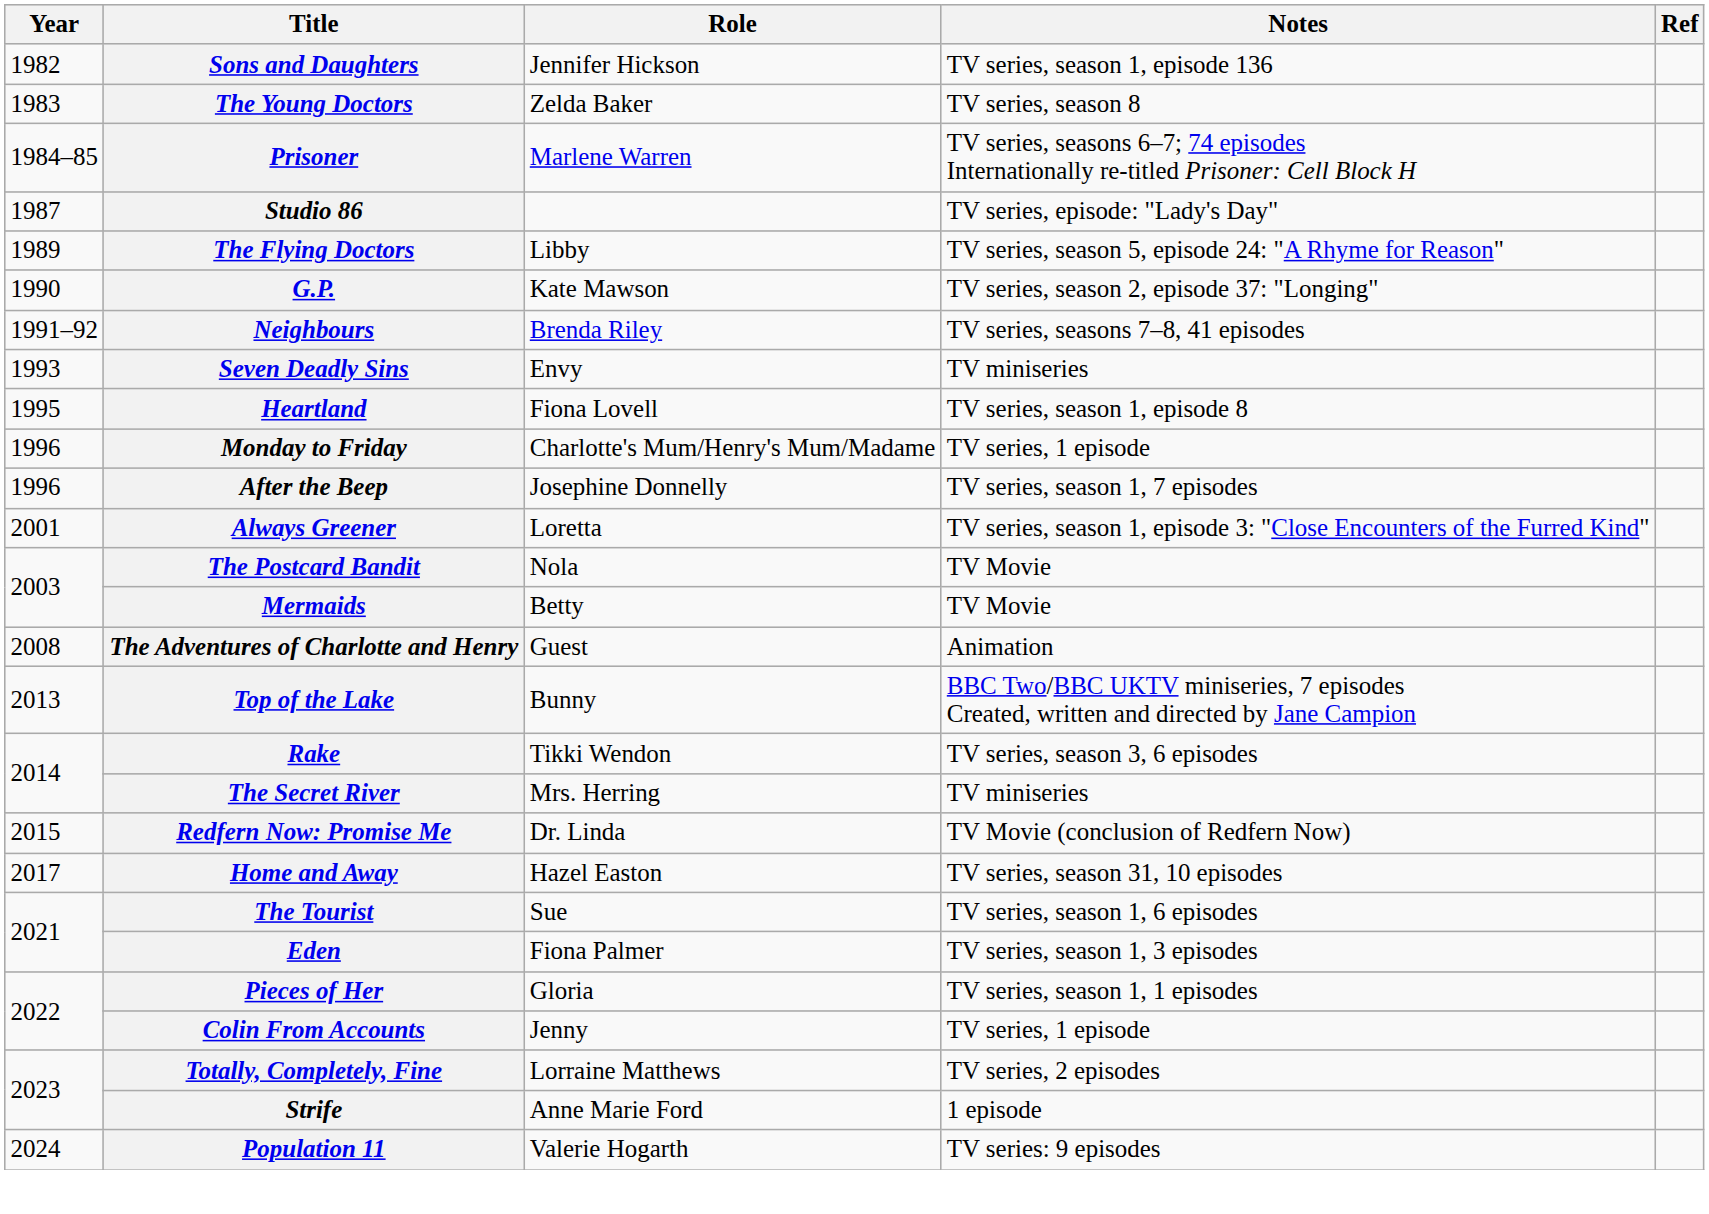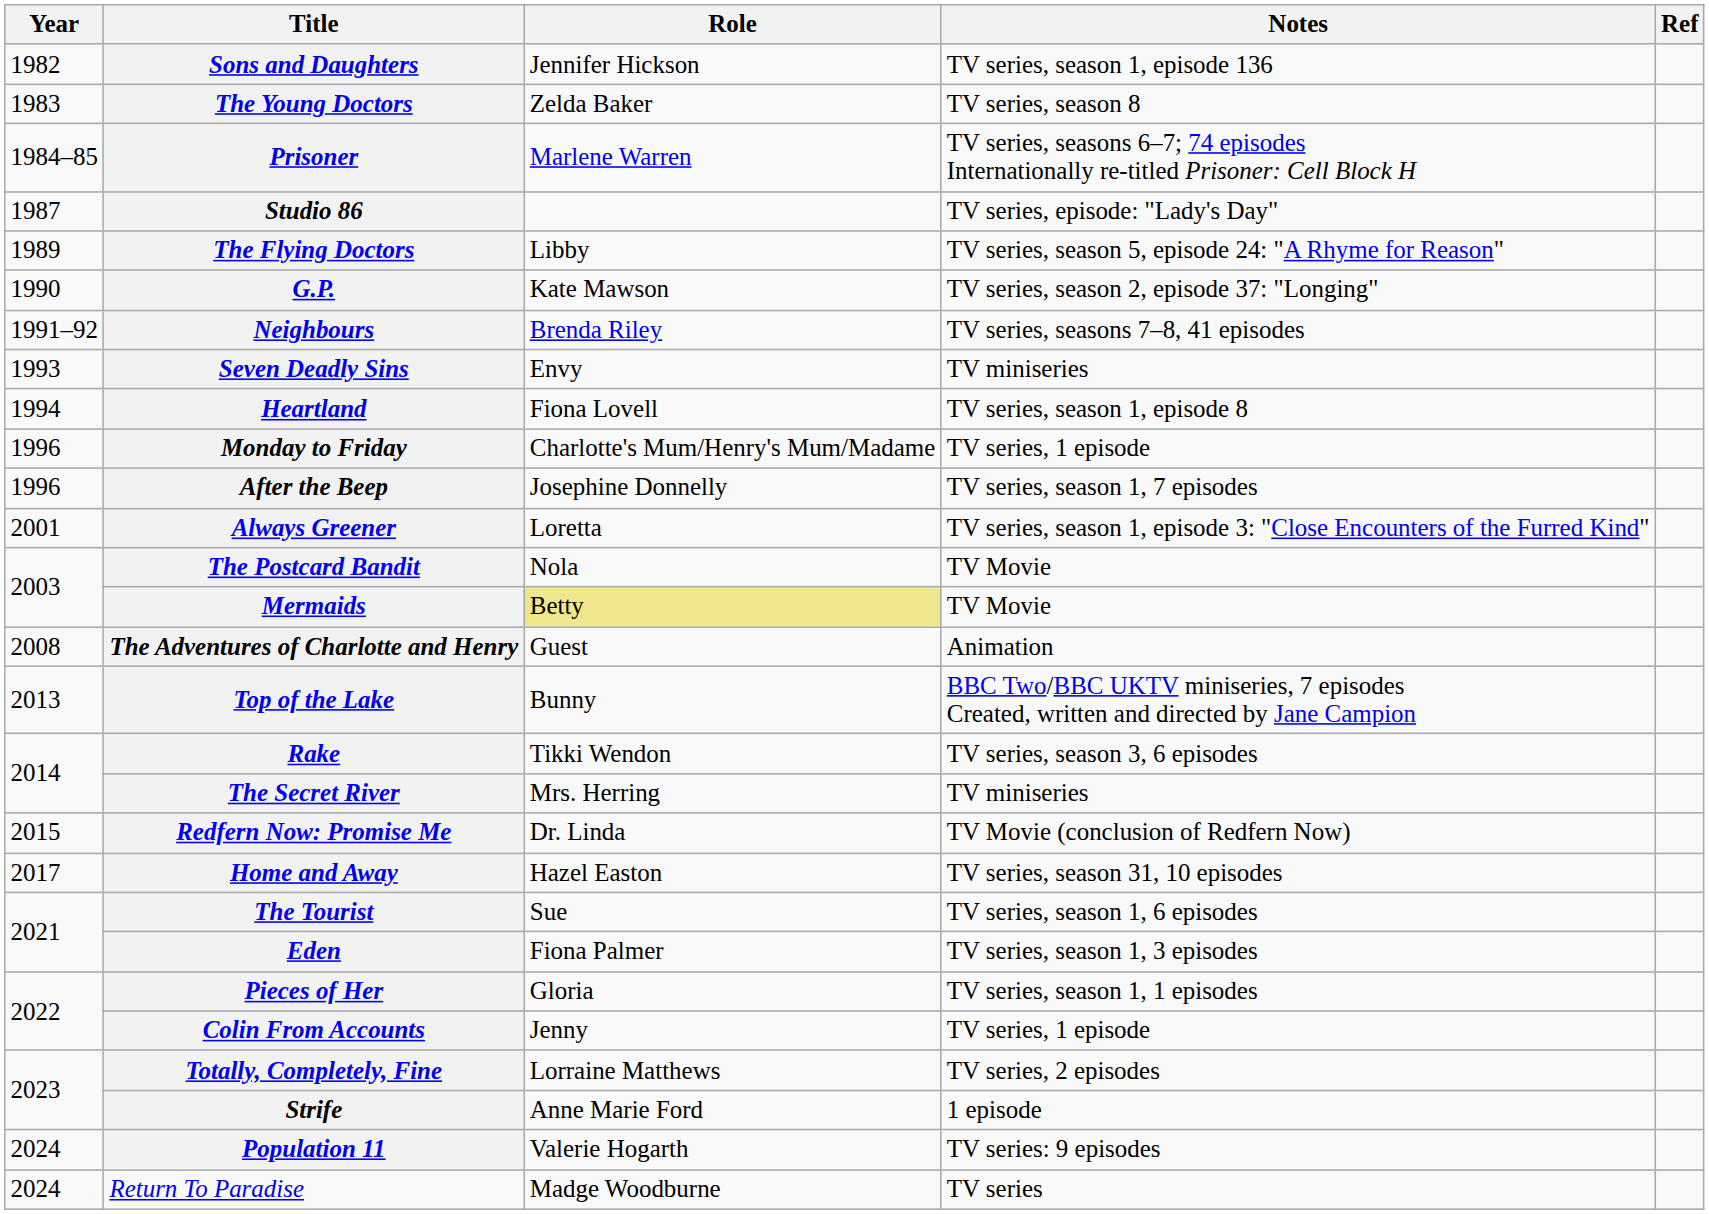Heartland | Year: 1995 -> 1994
Mermaids | Role: no background -> khaki background
+ row: 2024 | Return To Paradise | Madge Woodburne | TV series
